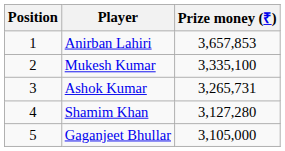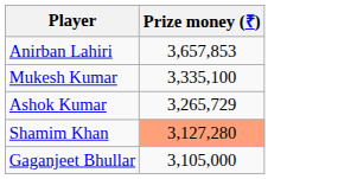- column: Position | 1 | 2 | 3 | 4 | 5
Ashok Kumar | Prize money (₹): 3,265,731 -> 3,265,729
Shamim Khan | Prize money (₹): no background -> lightsalmon background
